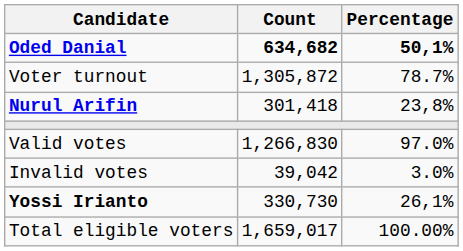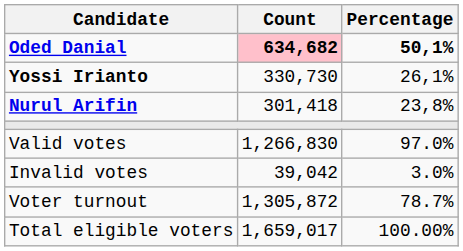Oded Danial | Count: no background -> pink background
rows swapped: Yossi Irianto <-> Voter turnout
